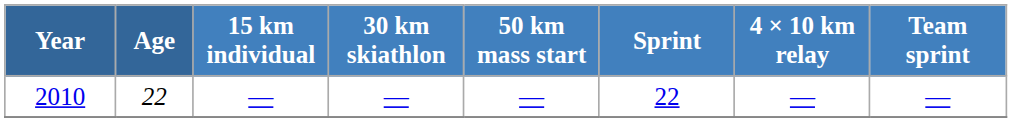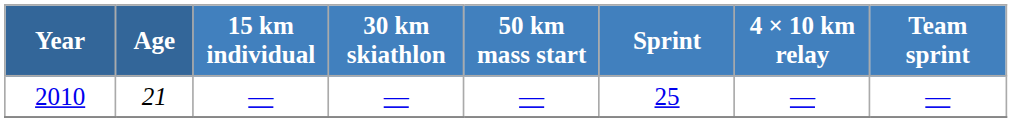2010 | Age: 22 -> 21
2010 | Sprint: 22 -> 25
